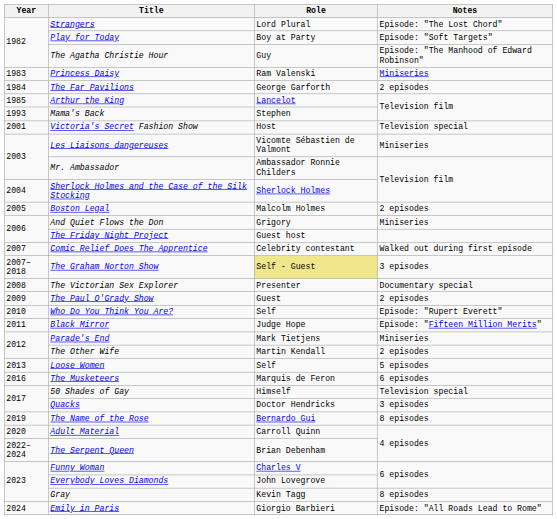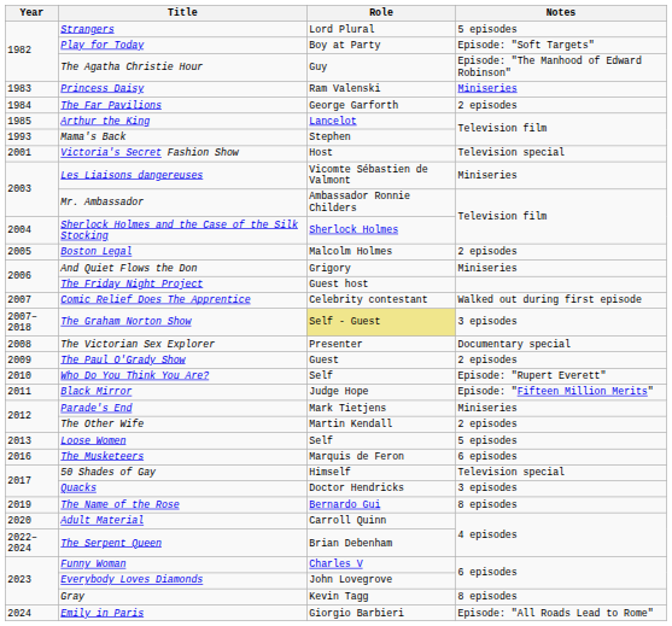Strangers | Notes: Episode: "The Lost Chord" -> 5 episodes
